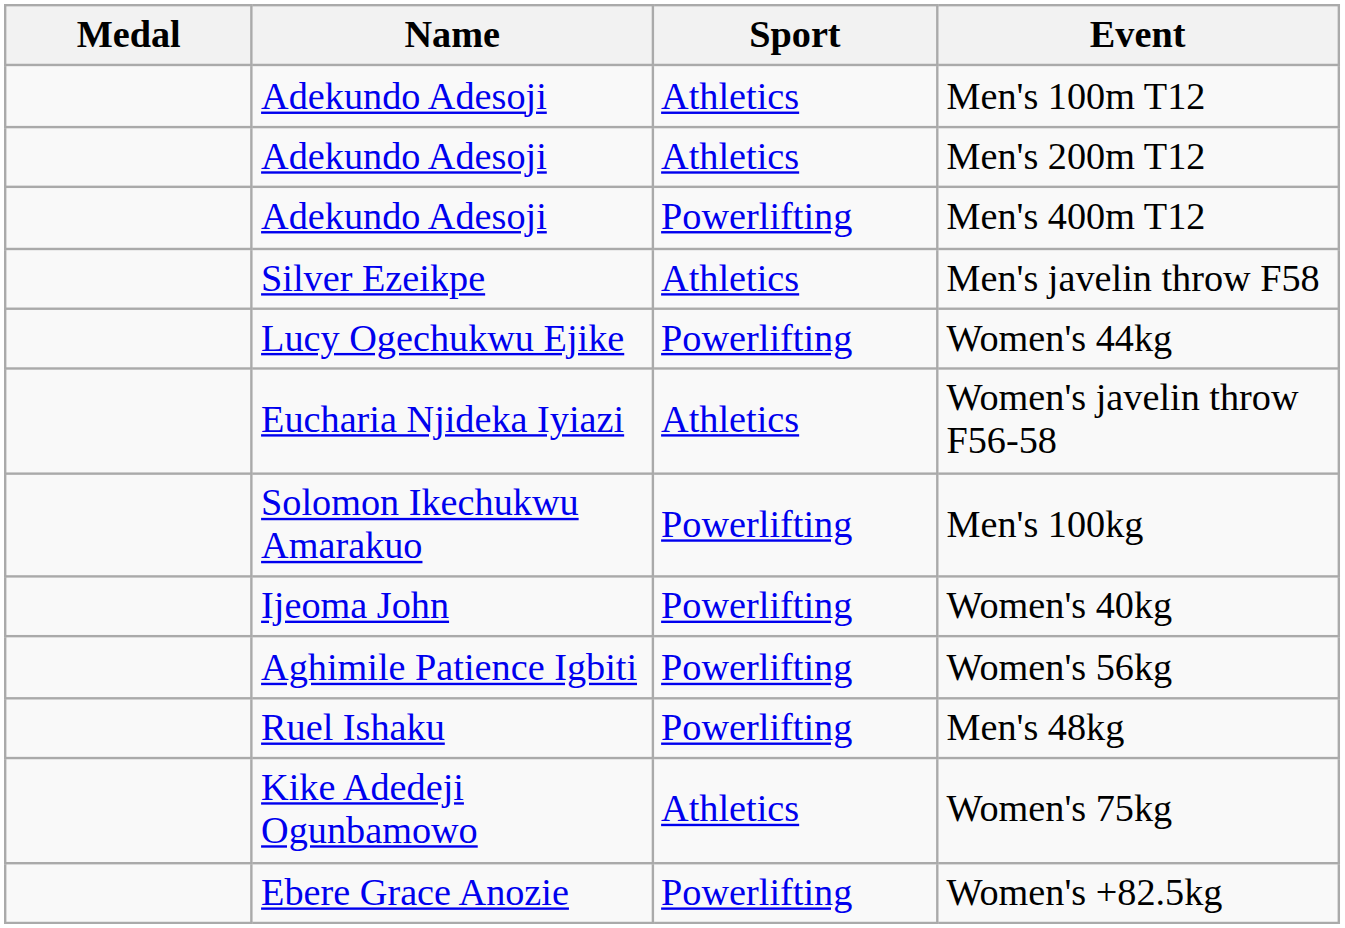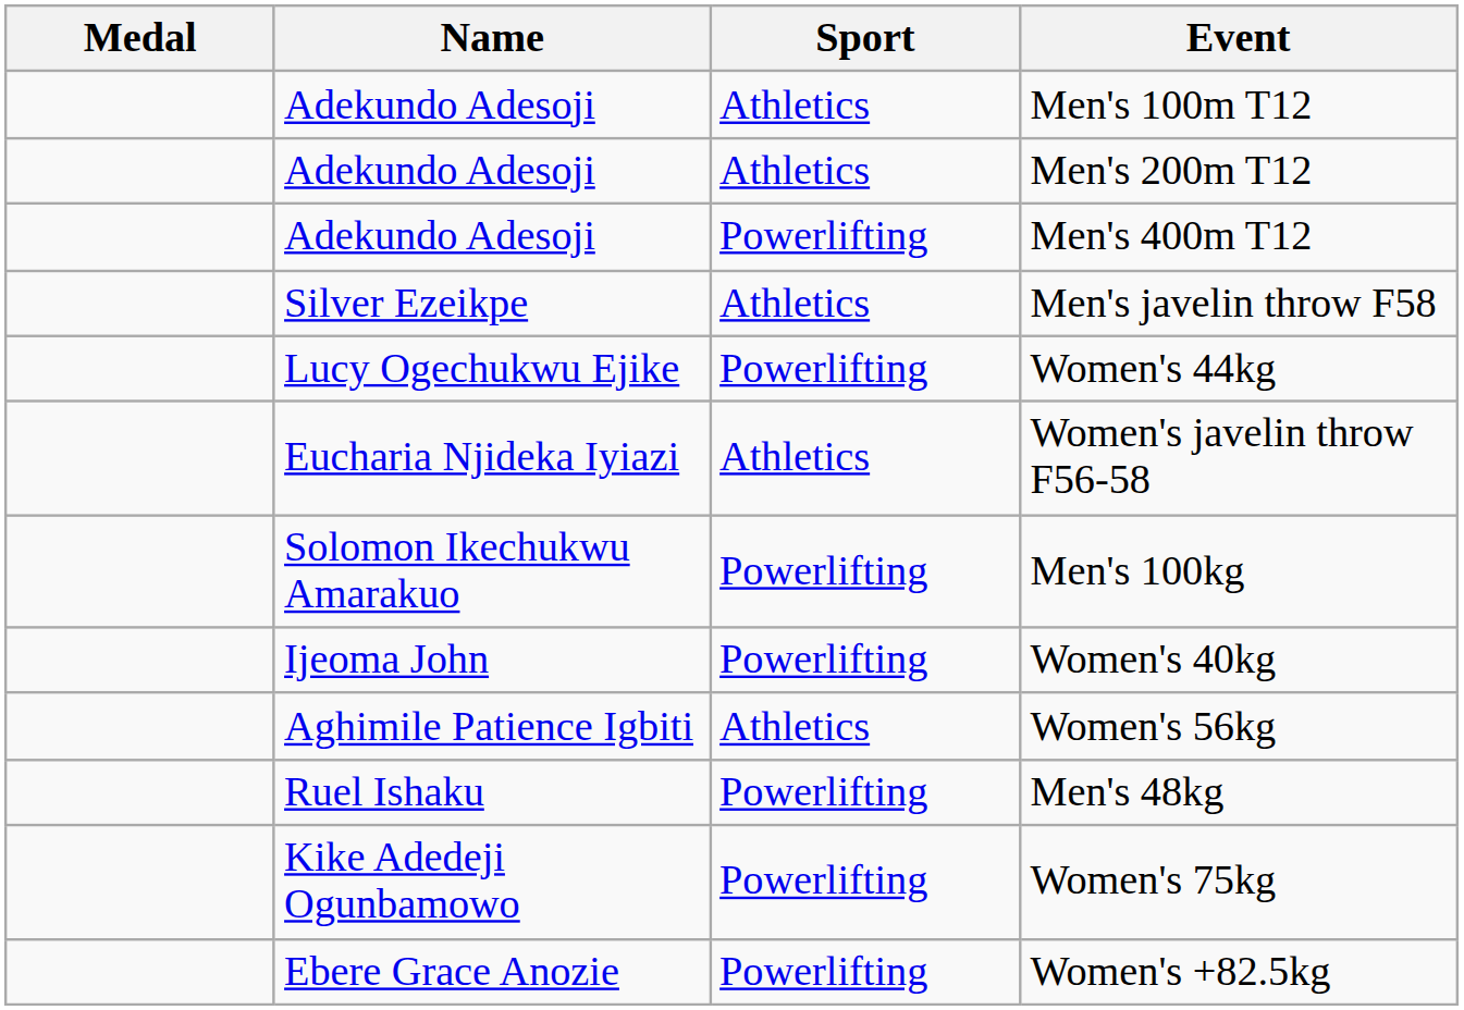Women's 56kg | Sport: Powerlifting -> Athletics
Women's 75kg | Sport: Athletics -> Powerlifting
